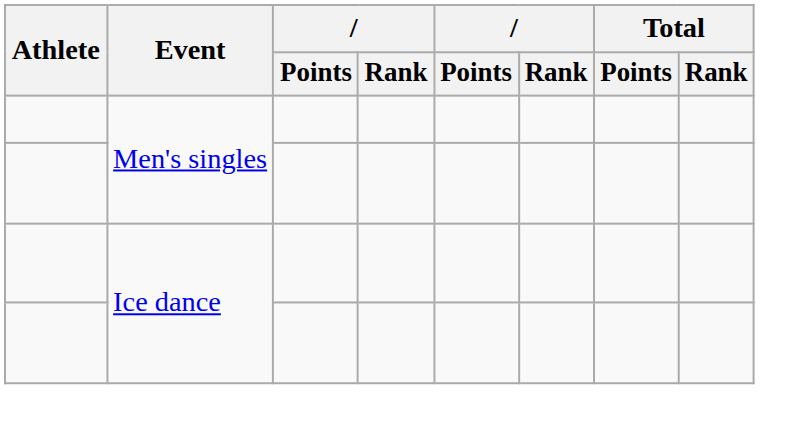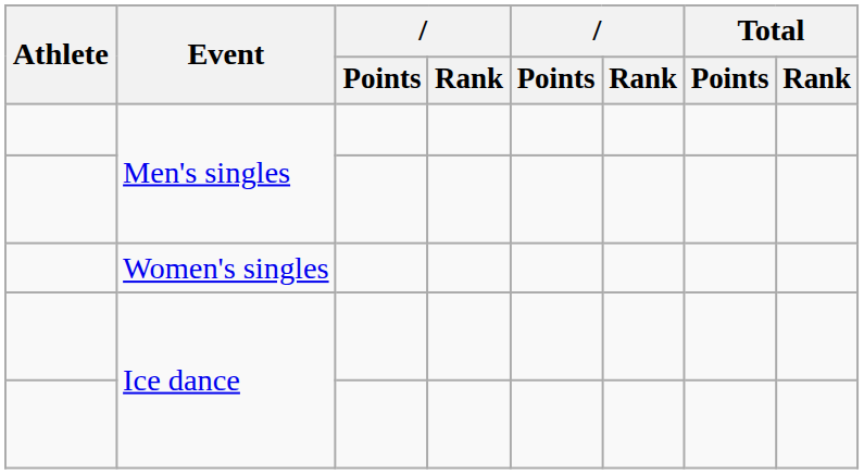+ row: Women's singles
